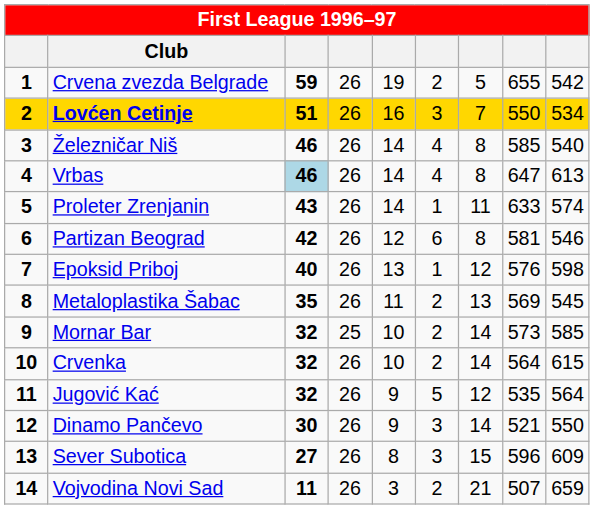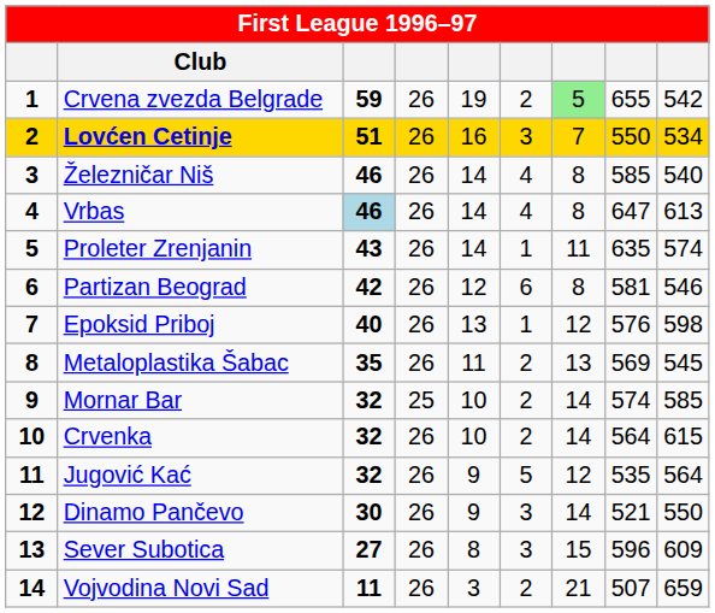Crvena zvezda Belgrade | column 7: no background -> lightgreen background
Proleter Zrenjanin | column 8: 633 -> 635
Mornar Bar | column 8: 573 -> 574
